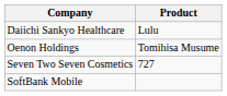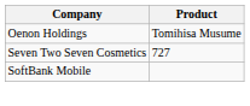- row: Daiichi Sankyo Healthcare | Lulu
